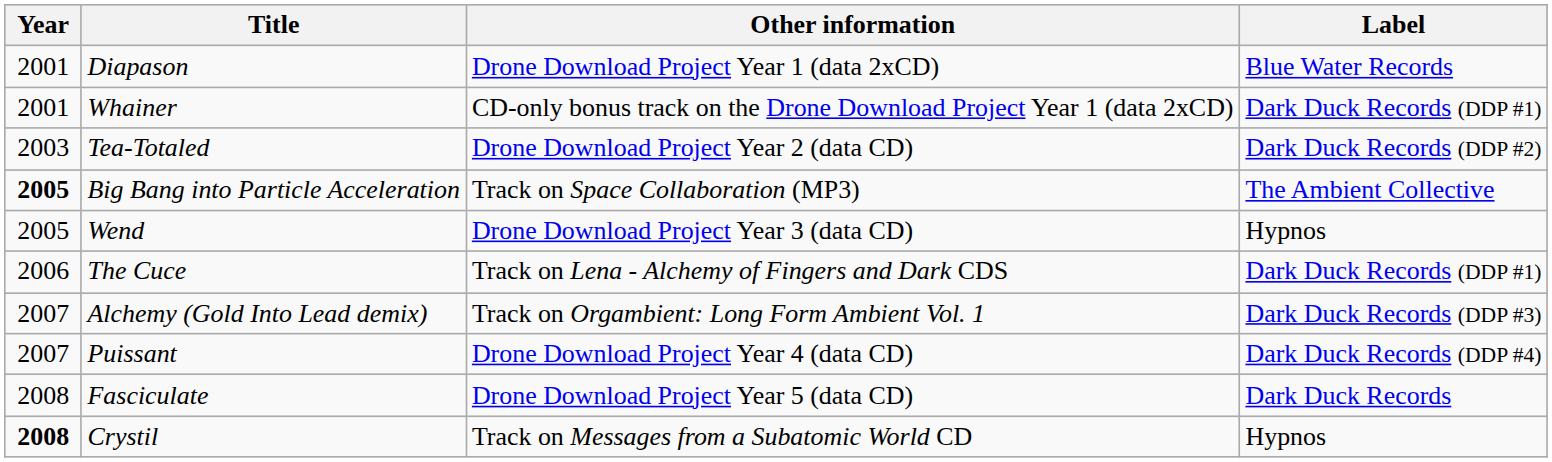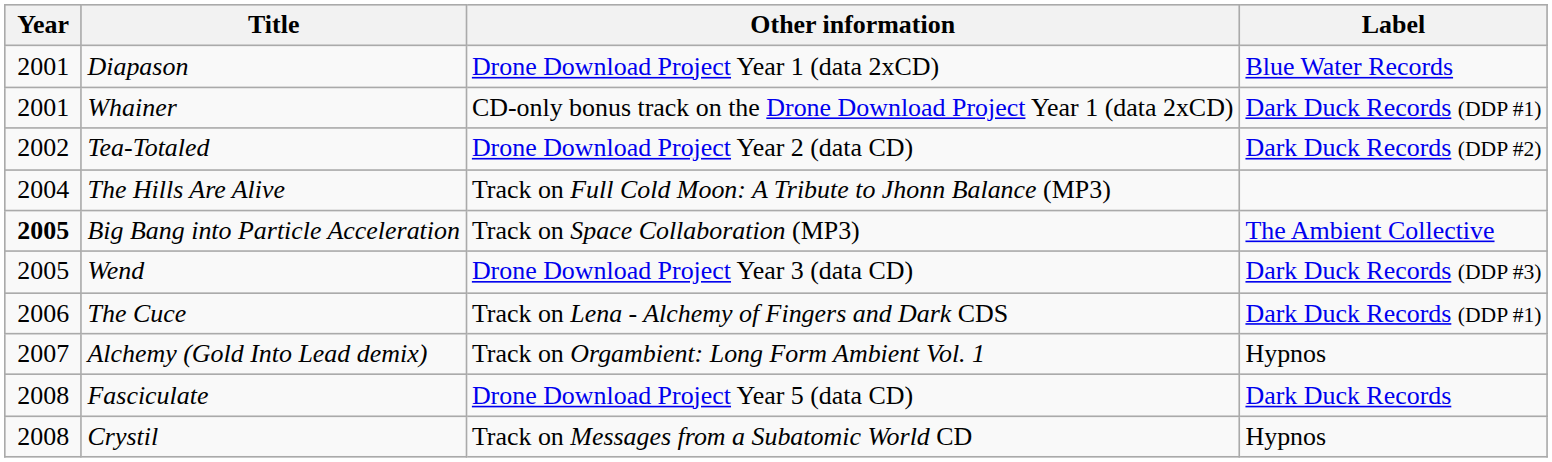Tea-Totaled | Year: 2003 -> 2002
+ row: 2004 | The Hills Are Alive | Track on Full Cold Moon: A Tribute to Jhonn Balance (MP3)
Wend | Label: Hypnos -> Dark Duck Records (DDP #3)
Alchemy (Gold Into Lead demix) | Label: Dark Duck Records (DDP #3) -> Hypnos
- row: 2007 | Puissant | Drone Download Project Year 4 (data CD) | Dark Duck Records (DDP #4)
Crystil | Year: bold -> normal
